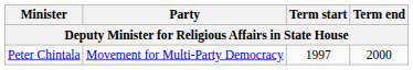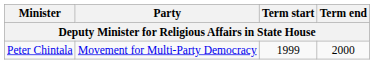Peter Chintala | Term start: 1997 -> 1999
